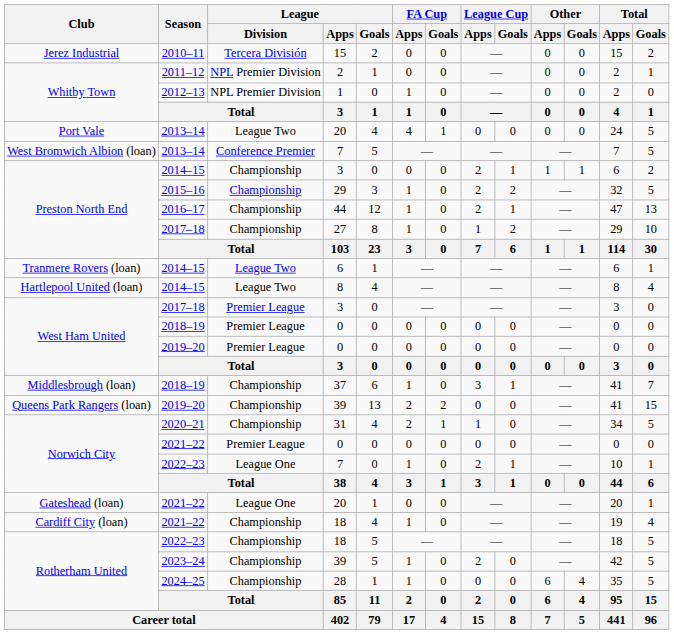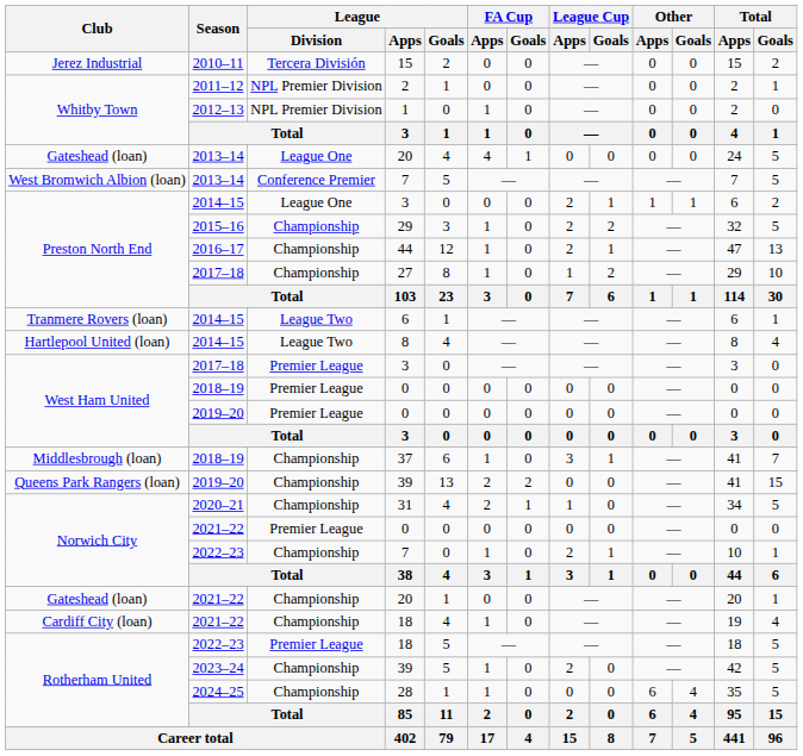2013–14 / 20 | Club: Port Vale -> Gateshead (loan)
2013–14 / 20 | League / Division: League Two -> League One
2014–15 / 3 | League / Division: Championship -> League One
2022–23 / 7 | League / Division: League One -> Championship
2021–22 / 20 | League / Division: League One -> Championship
2022–23 / 18 | League / Division: Championship -> Premier League
